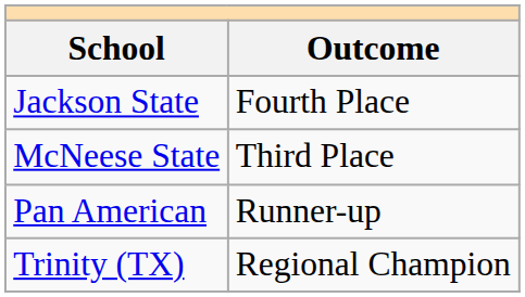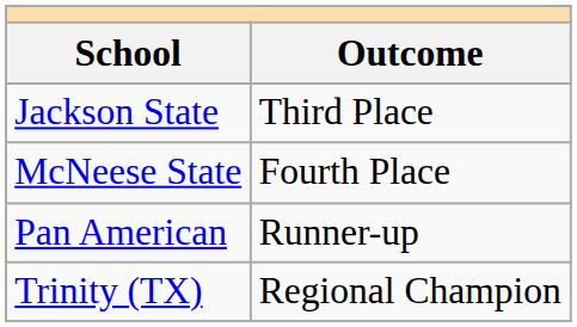Jackson State | Outcome: Fourth Place -> Third Place
McNeese State | Outcome: Third Place -> Fourth Place
